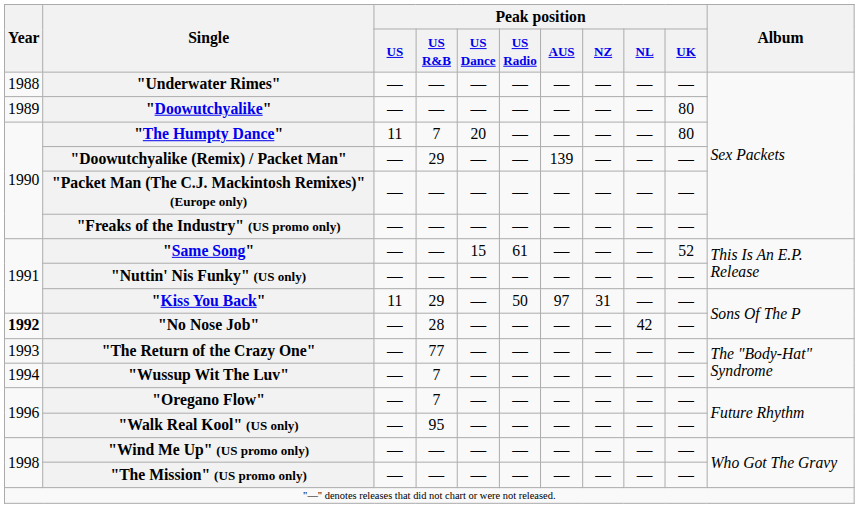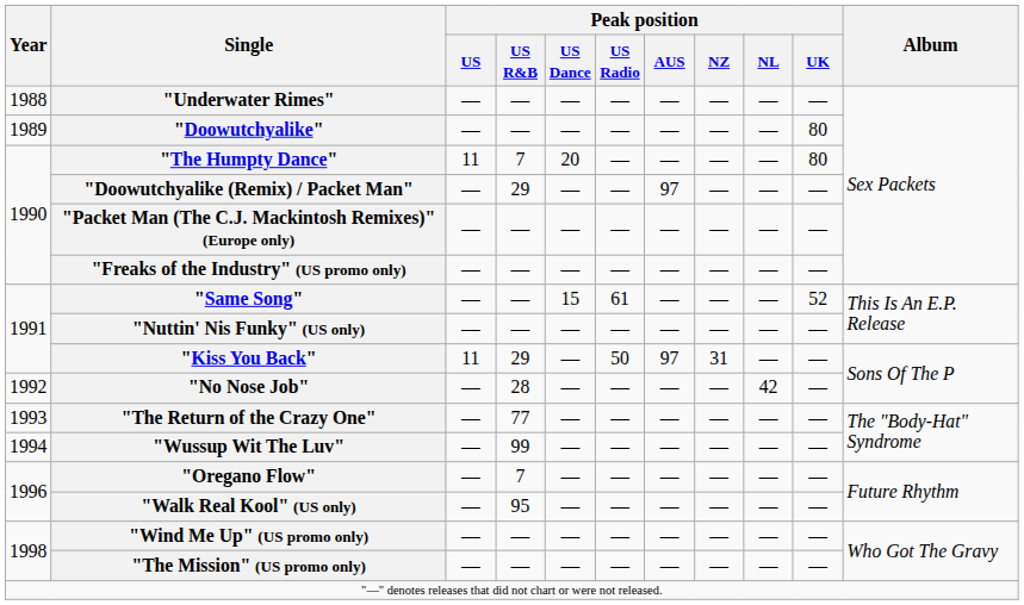"Doowutchyalike (Remix) / Packet Man" | Peak position / AUS: 139 -> 97
"No Nose Job" | Year: bold -> normal
"Wussup Wit The Luv" | Peak position / US R&B: 7 -> 99
